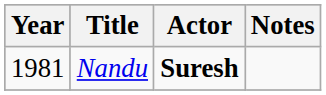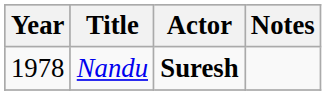Nandu | Year: 1981 -> 1978
